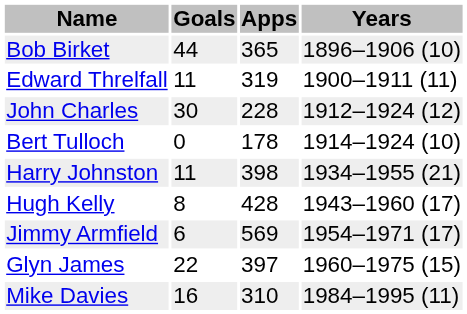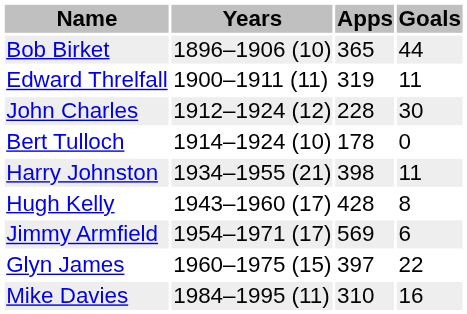columns swapped: Years <-> Goals
